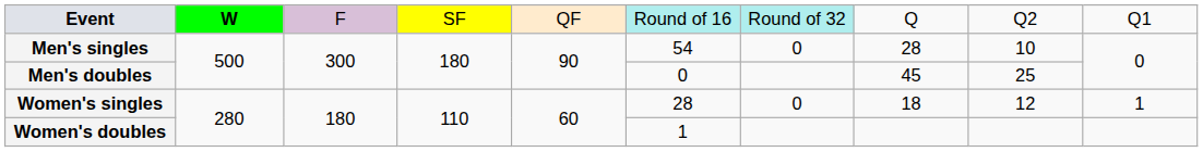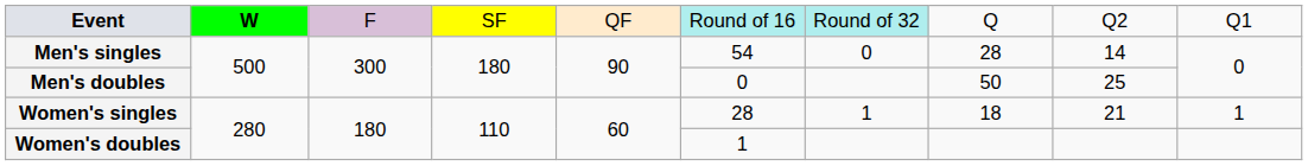Men's singles | column 9: 10 -> 14
Men's doubles | column 8: 45 -> 50
Women's singles | column 7: 0 -> 1
Women's singles | column 9: 12 -> 21
